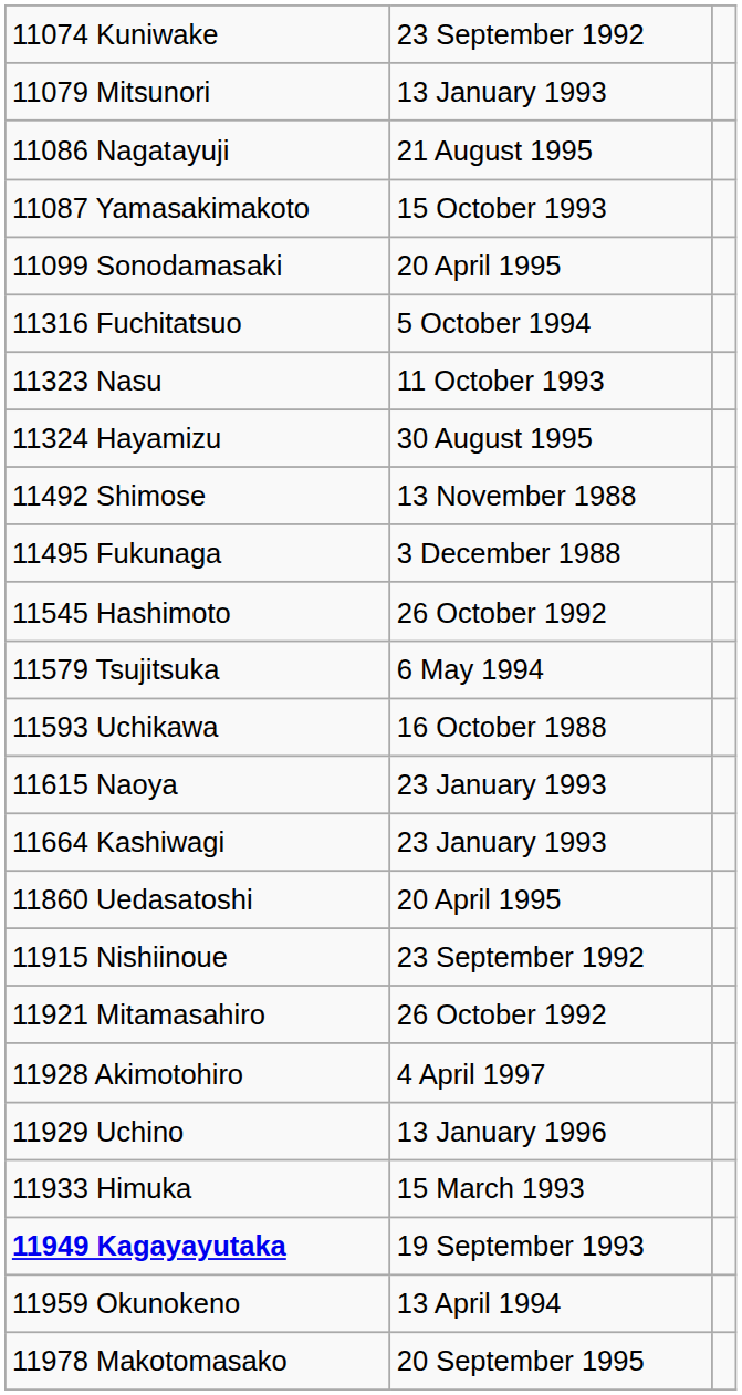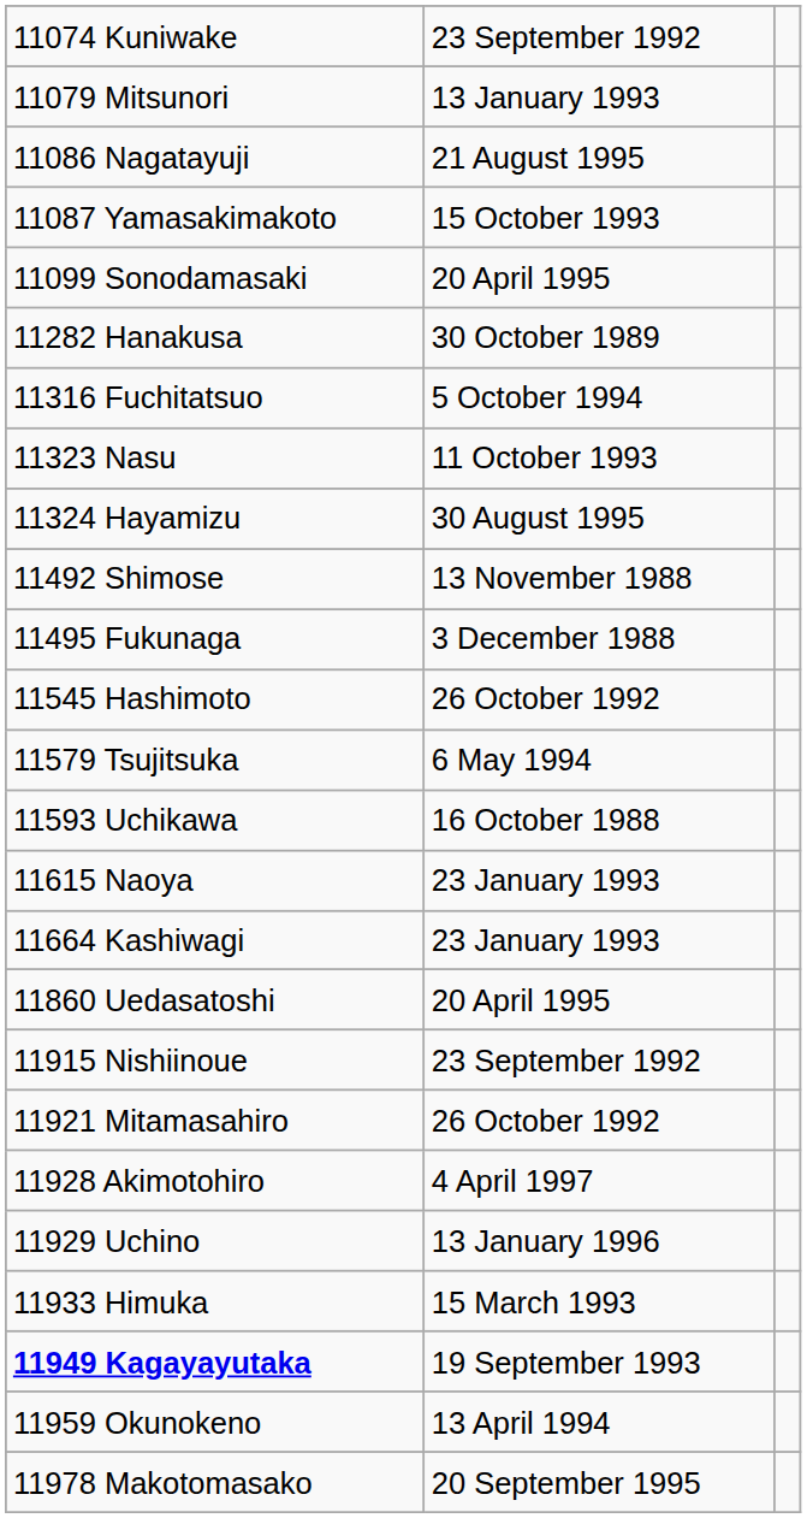+ row: 11282 Hanakusa | 30 October 1989
